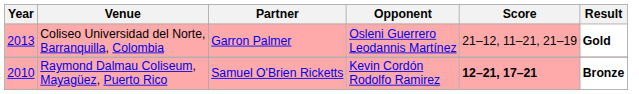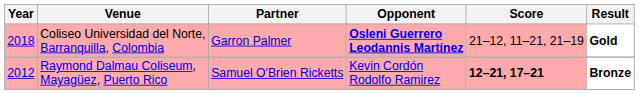Coliseo Universidad del Norte, Barranquilla, Colombia | Year: 2013 -> 2018
Coliseo Universidad del Norte, Barranquilla, Colombia | Opponent: normal -> bold
Raymond Dalmau Coliseum, Mayagüez, Puerto Rico | Year: 2010 -> 2012
